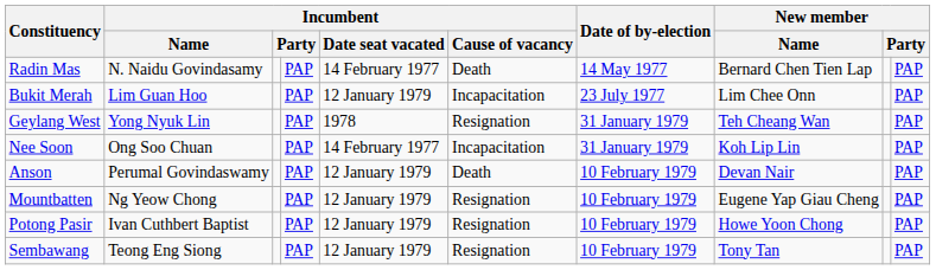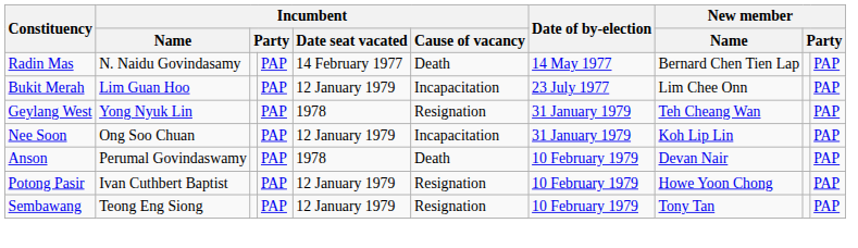Nee Soon | Incumbent / Date seat vacated: 14 February 1977 -> 12 January 1979
Anson | Incumbent / Date seat vacated: 12 January 1979 -> 1978
- row: Mountbatten | Ng Yeow Chong | PAP | 12 January 1979 | Resignation | 10 February 1979 | Eugene Yap Giau Cheng | PAP
